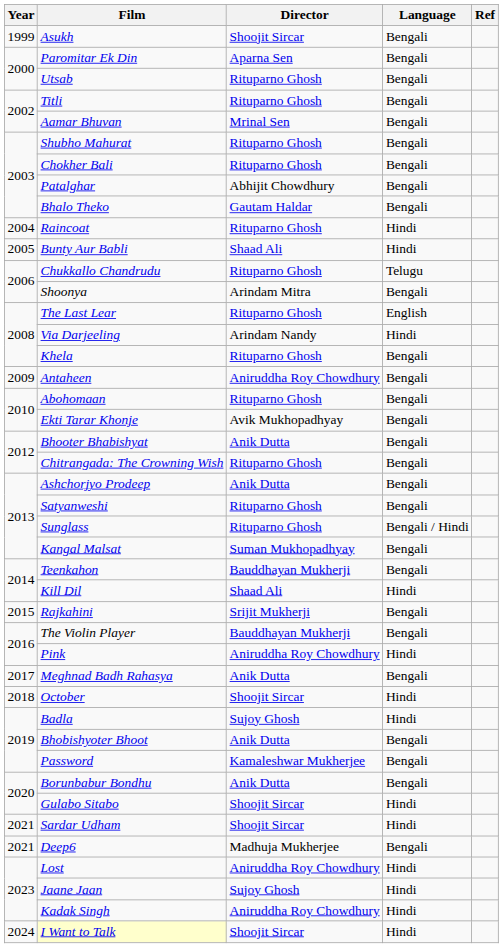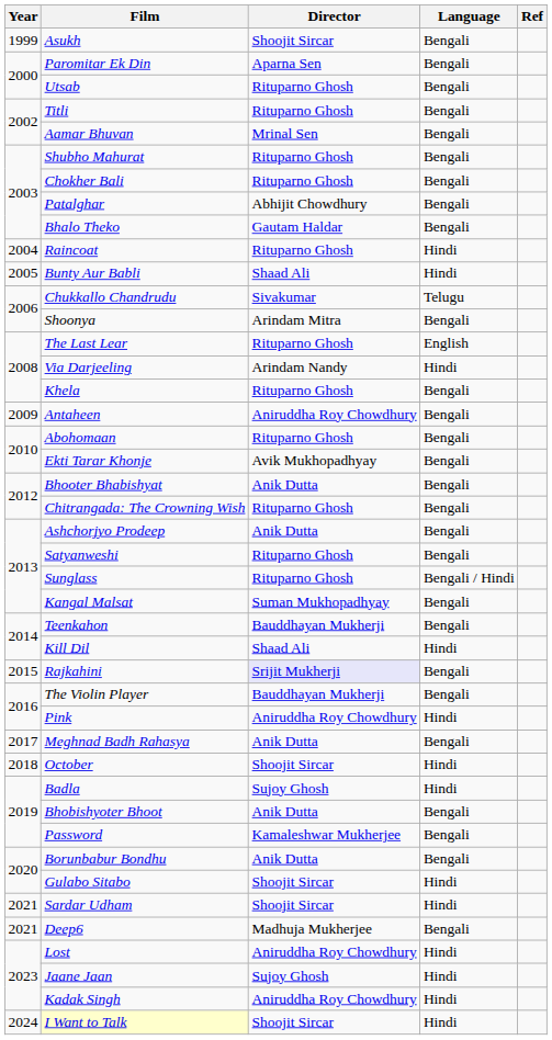Chukkallo Chandrudu | Director: Rituparno Ghosh -> Sivakumar
Rajkahini | Director: no background -> lavender background
